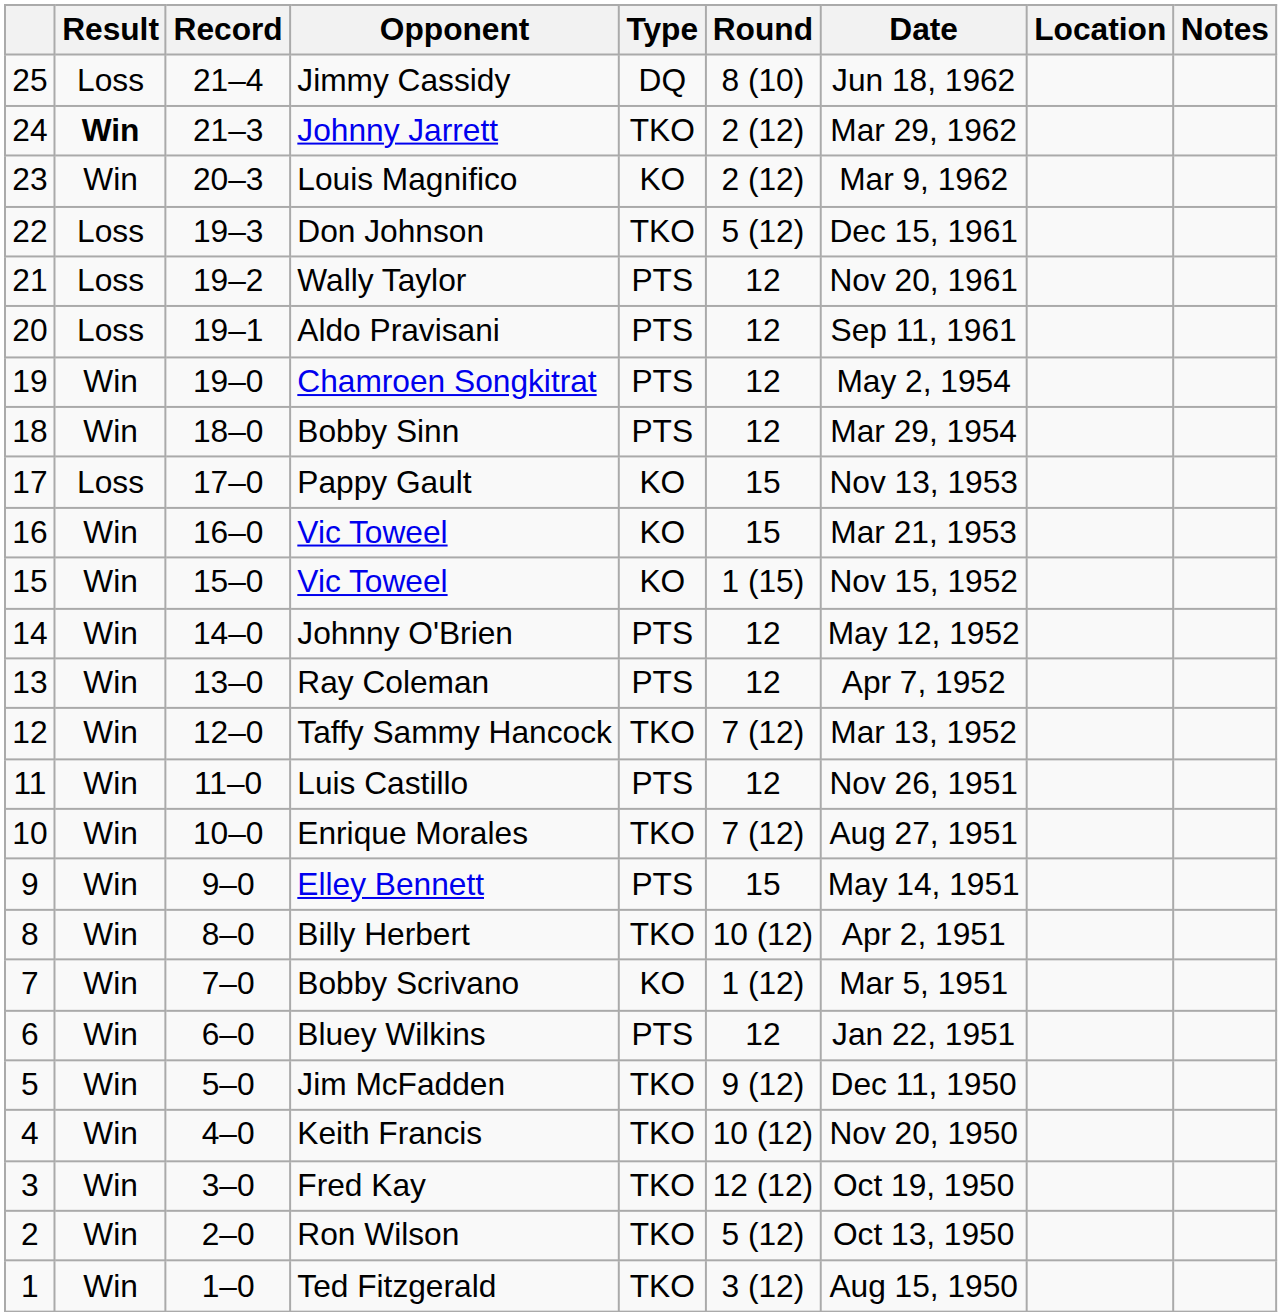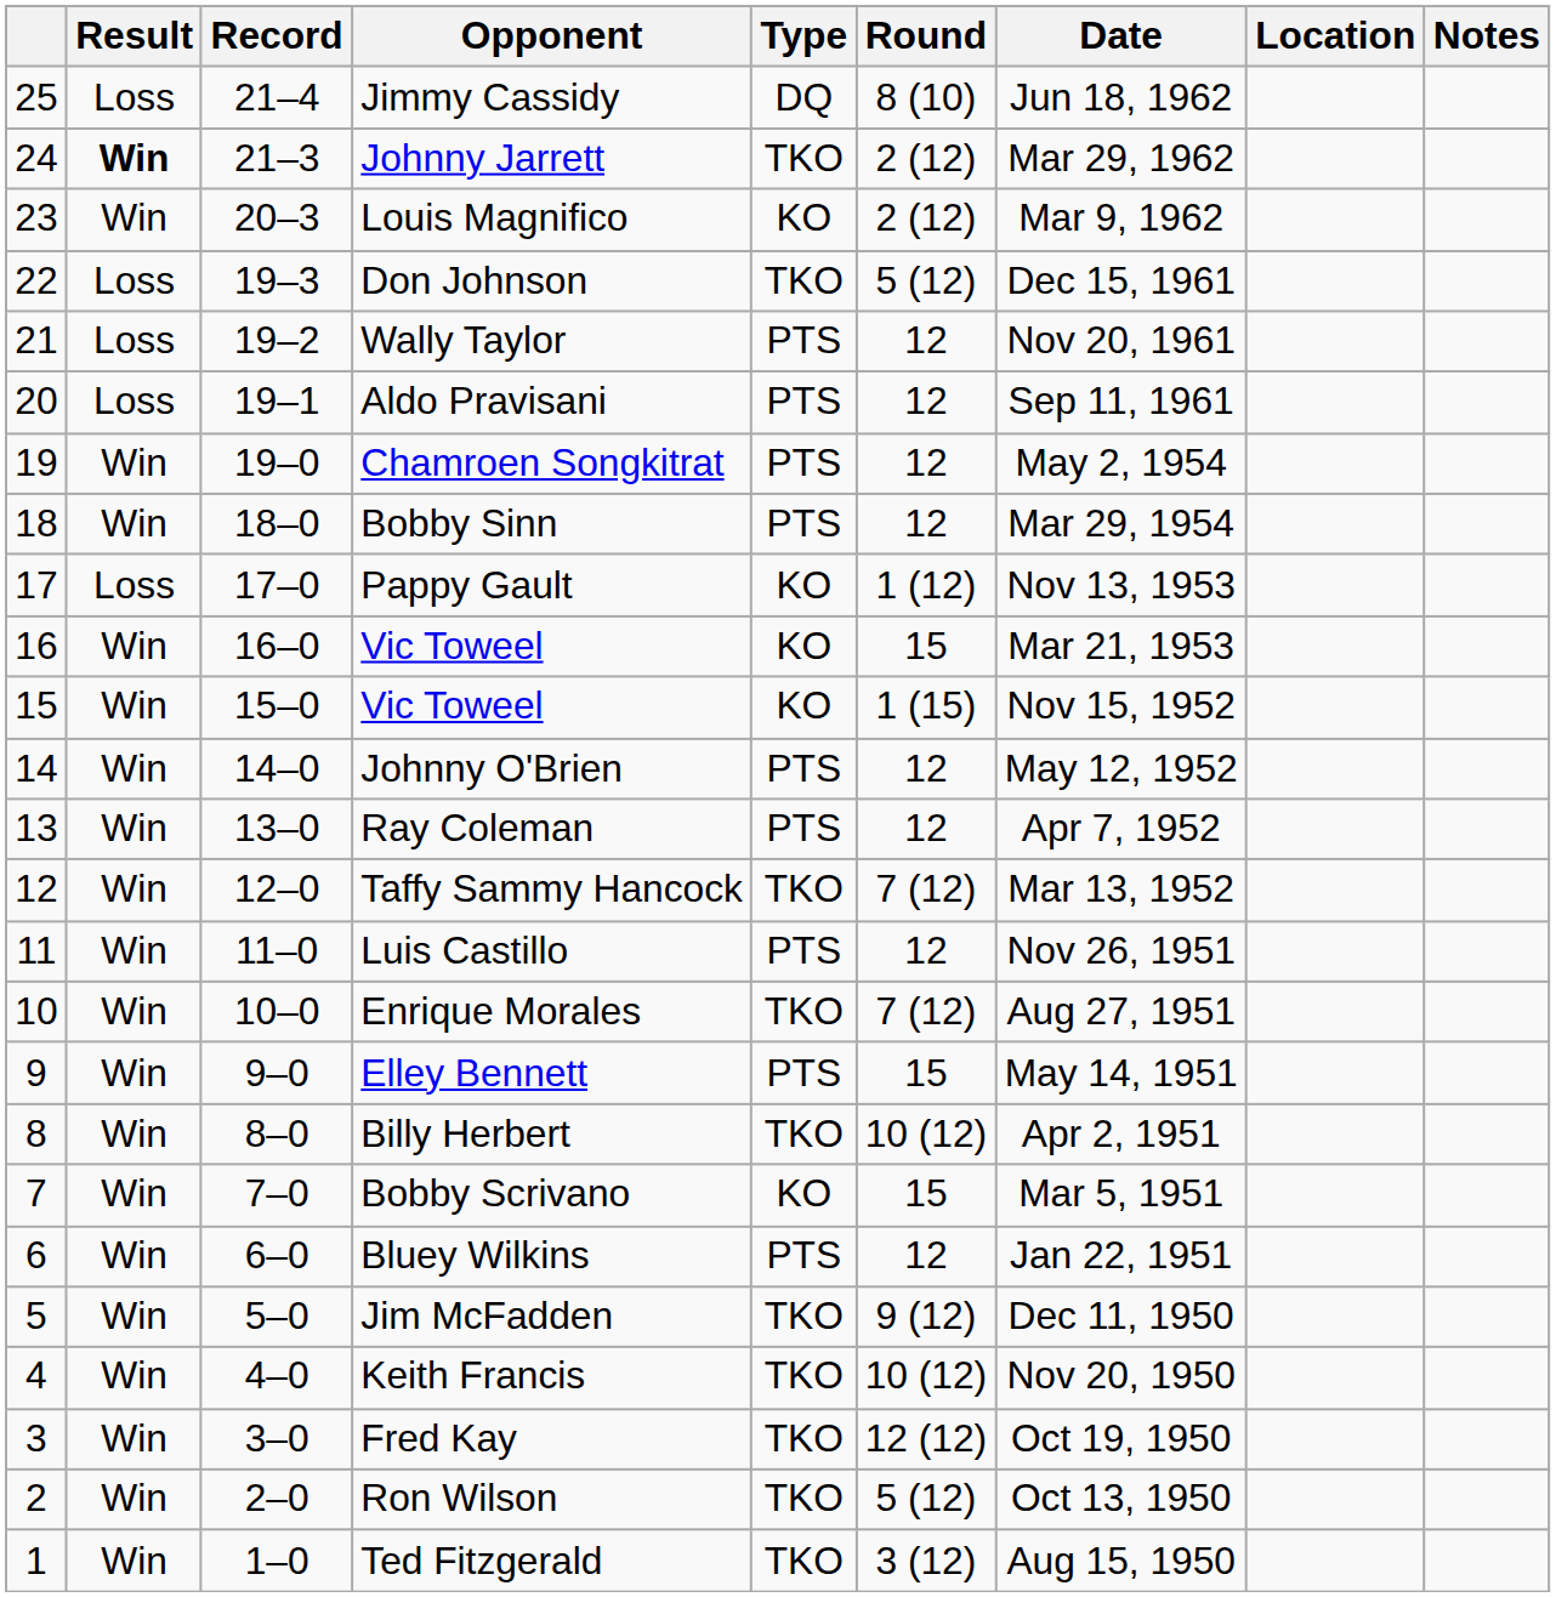Pappy Gault | Round: 15 -> 1 (12)
Bobby Scrivano | Round: 1 (12) -> 15
